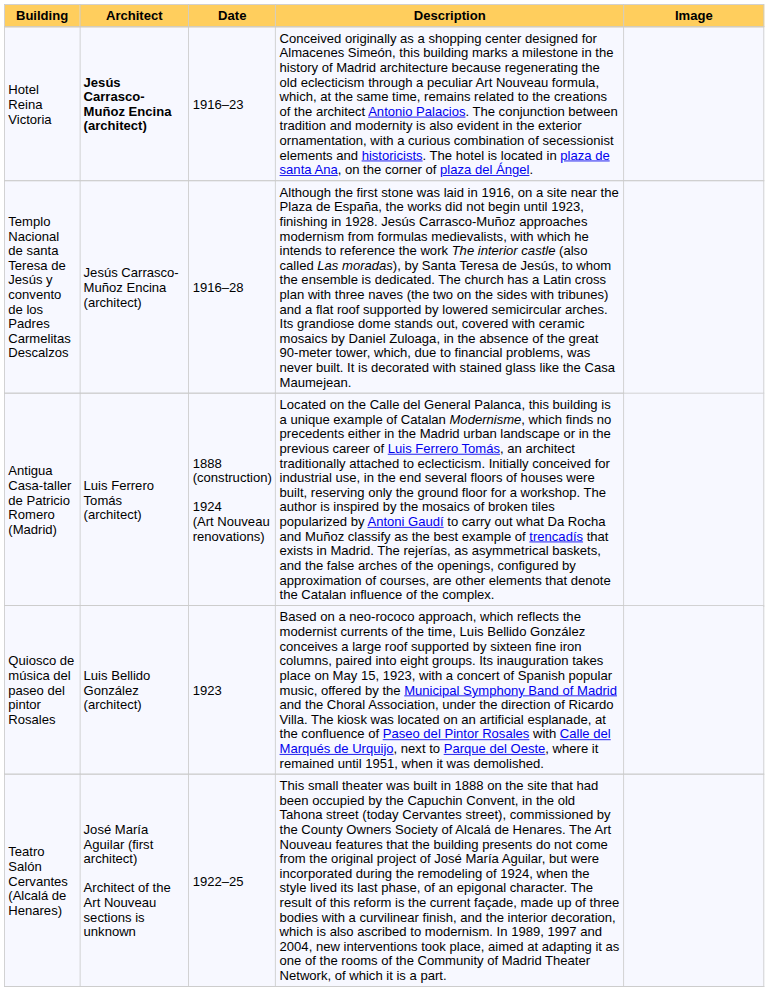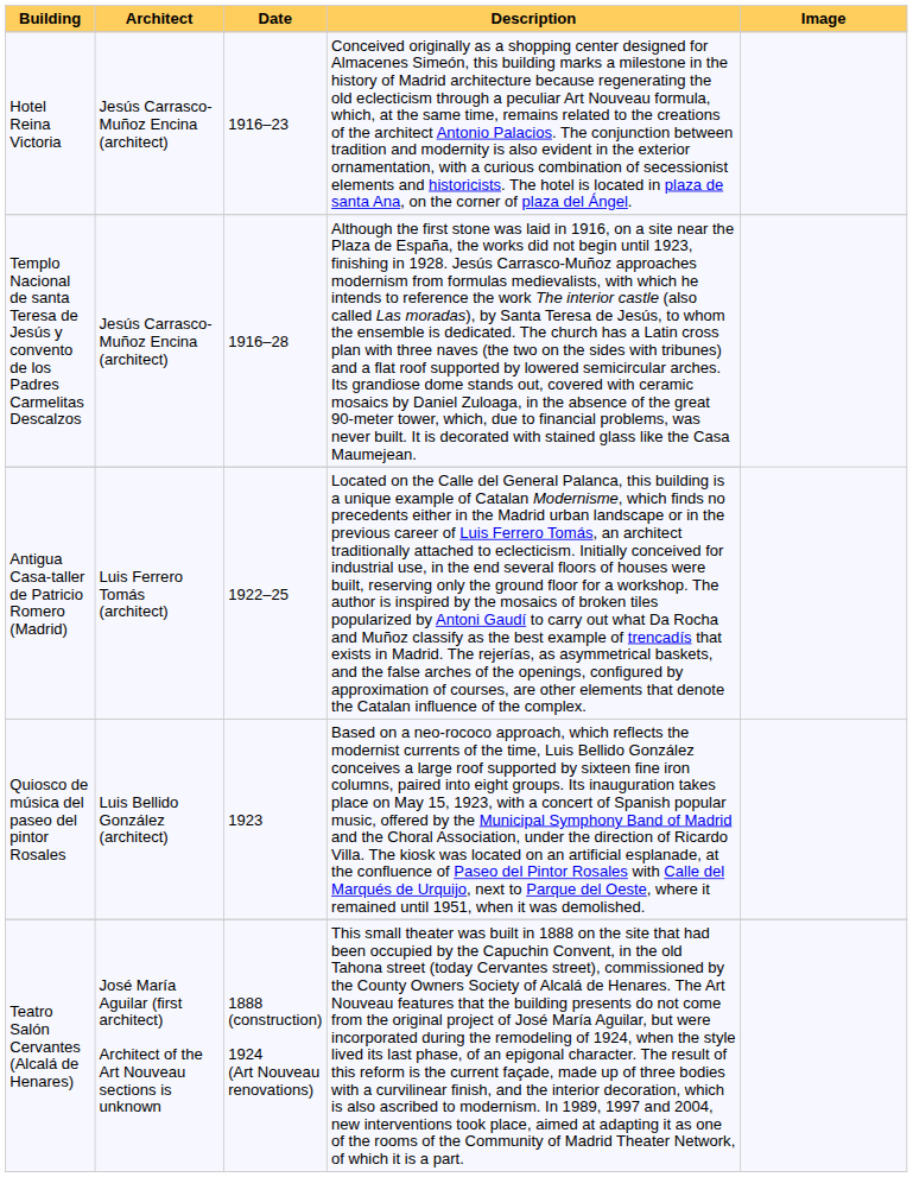Hotel Reina Victoria | Architect: bold -> normal
Antigua Casa-taller de Patricio Romero (Madrid) | Date: 1888 (construction) 1924 (Art Nouveau renovations) -> 1922–25
Teatro Salón Cervantes (Alcalá de Henares) | Date: 1922–25 -> 1888 (construction) 1924 (Art Nouveau renovations)
